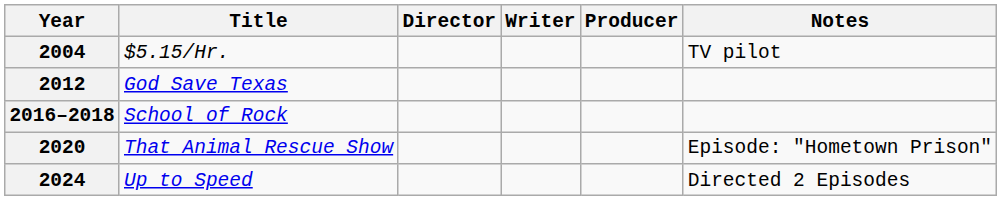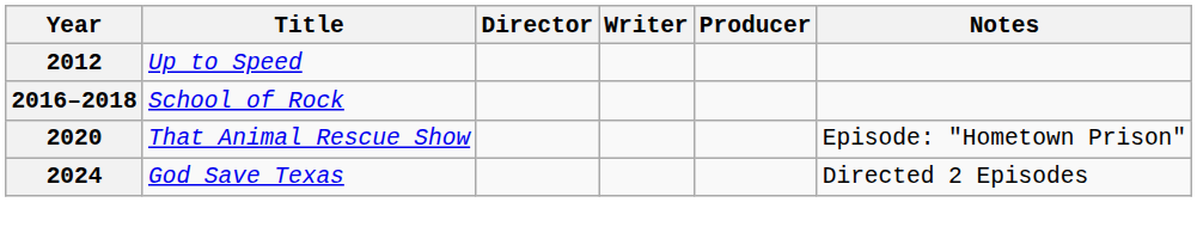- row: 2004 | $5.15/Hr. | TV pilot
2012 | Title: God Save Texas -> Up to Speed
2024 | Title: Up to Speed -> God Save Texas
